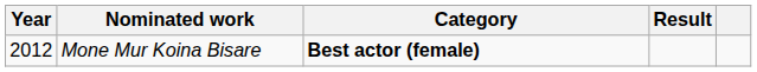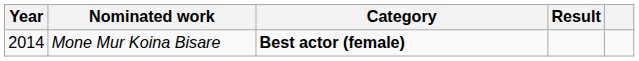Mone Mur Koina Bisare | Year: 2012 -> 2014
